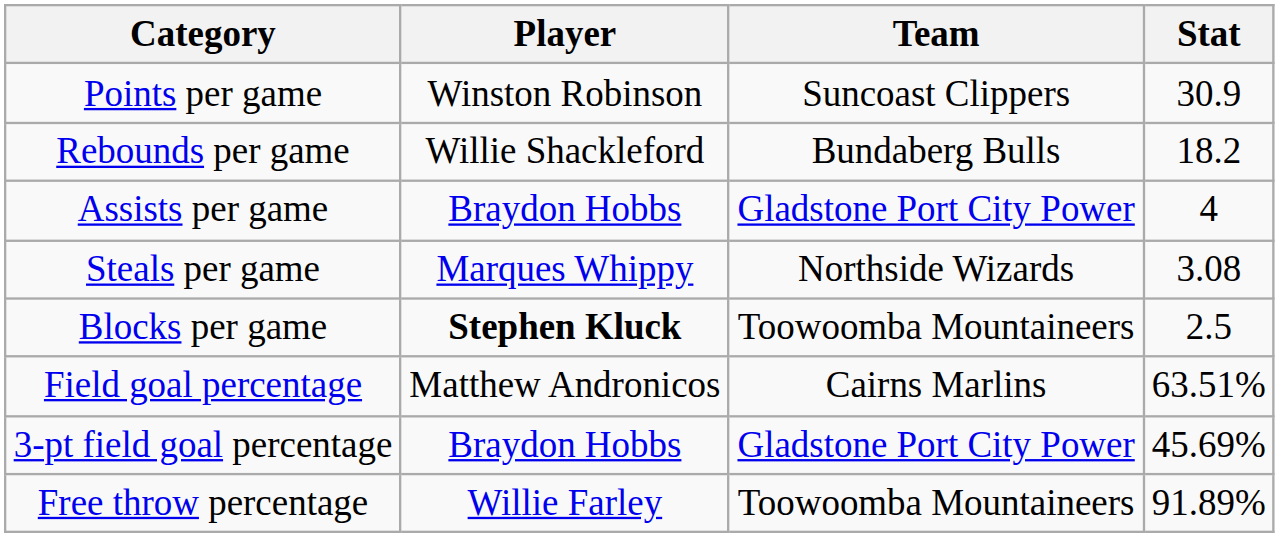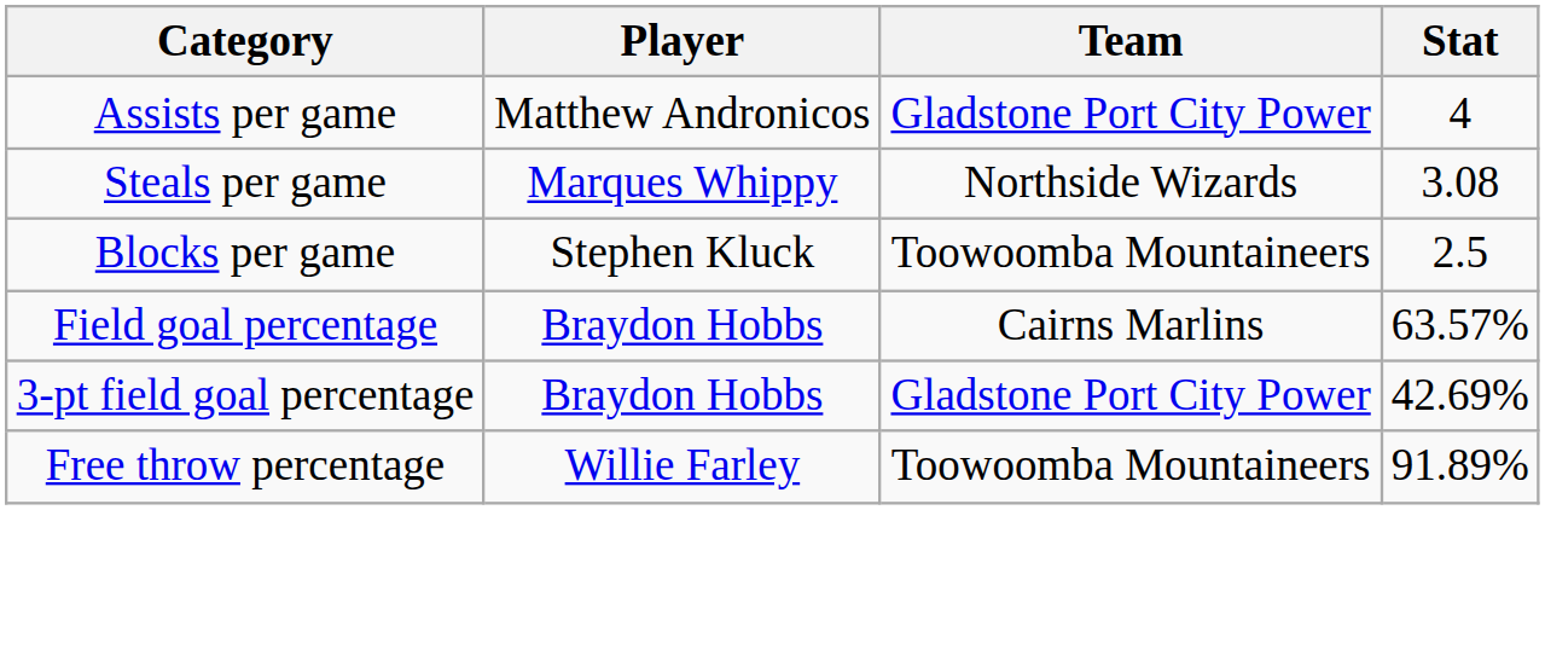- row: Points per game | Winston Robinson | Suncoast Clippers | 30.9
- row: Rebounds per game | Willie Shackleford | Bundaberg Bulls | 18.2
Assists per game | Player: Braydon Hobbs -> Matthew Andronicos
Blocks per game | Player: bold -> normal
Field goal percentage | Player: Matthew Andronicos -> Braydon Hobbs
Field goal percentage | Stat: 63.51% -> 63.57%
3-pt field goal percentage | Stat: 45.69% -> 42.69%
